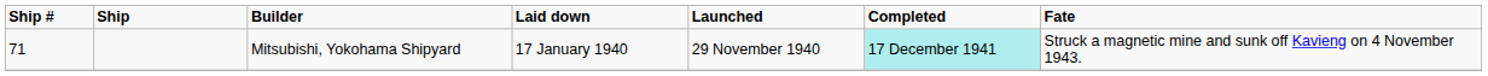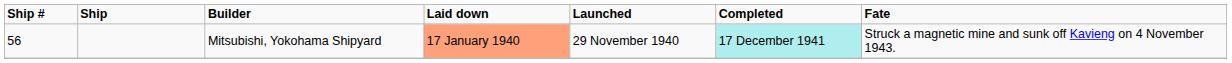Mitsubishi, Yokohama Shipyard | Ship #: 71 -> 56
Mitsubishi, Yokohama Shipyard | Laid down: no background -> lightsalmon background
